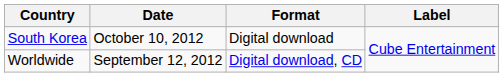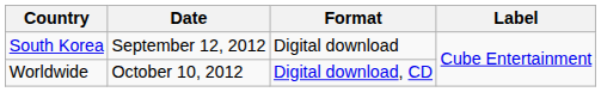South Korea | Date: October 10, 2012 -> September 12, 2012
Worldwide | Date: September 12, 2012 -> October 10, 2012
